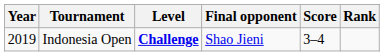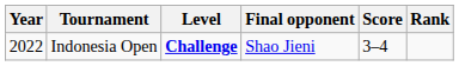Indonesia Open | Year: 2019 -> 2022
